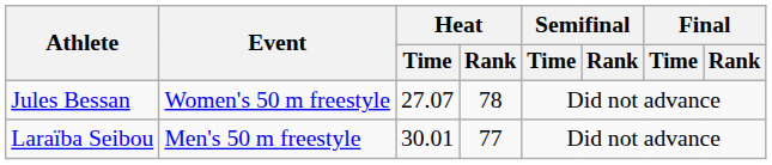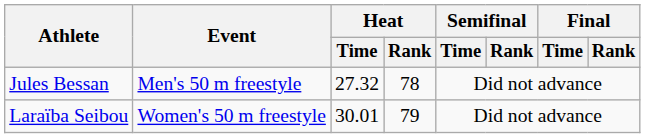Jules Bessan | Event: Women's 50 m freestyle -> Men's 50 m freestyle
Jules Bessan | Heat / Time: 27.07 -> 27.32
Laraïba Seibou | Event: Men's 50 m freestyle -> Women's 50 m freestyle
Laraïba Seibou | Heat / Rank: 77 -> 79
